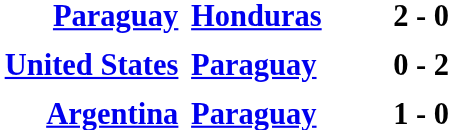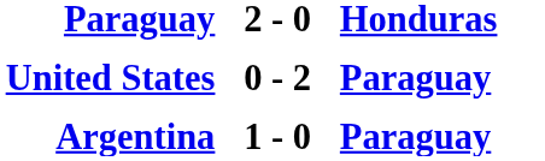columns swapped: 2 - 0 <-> Honduras
